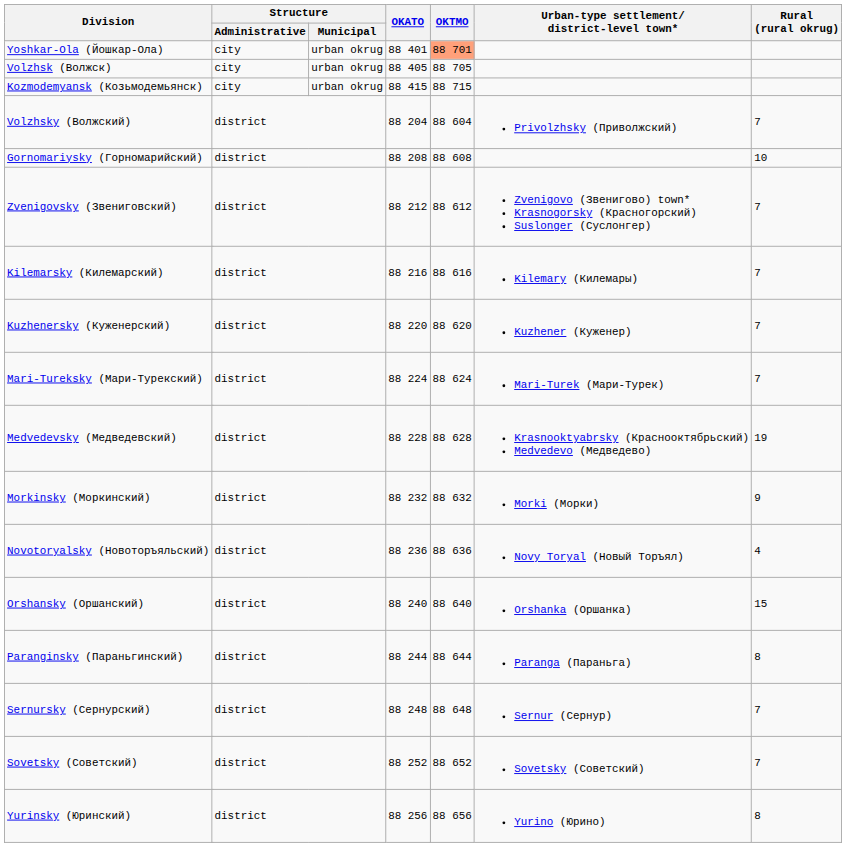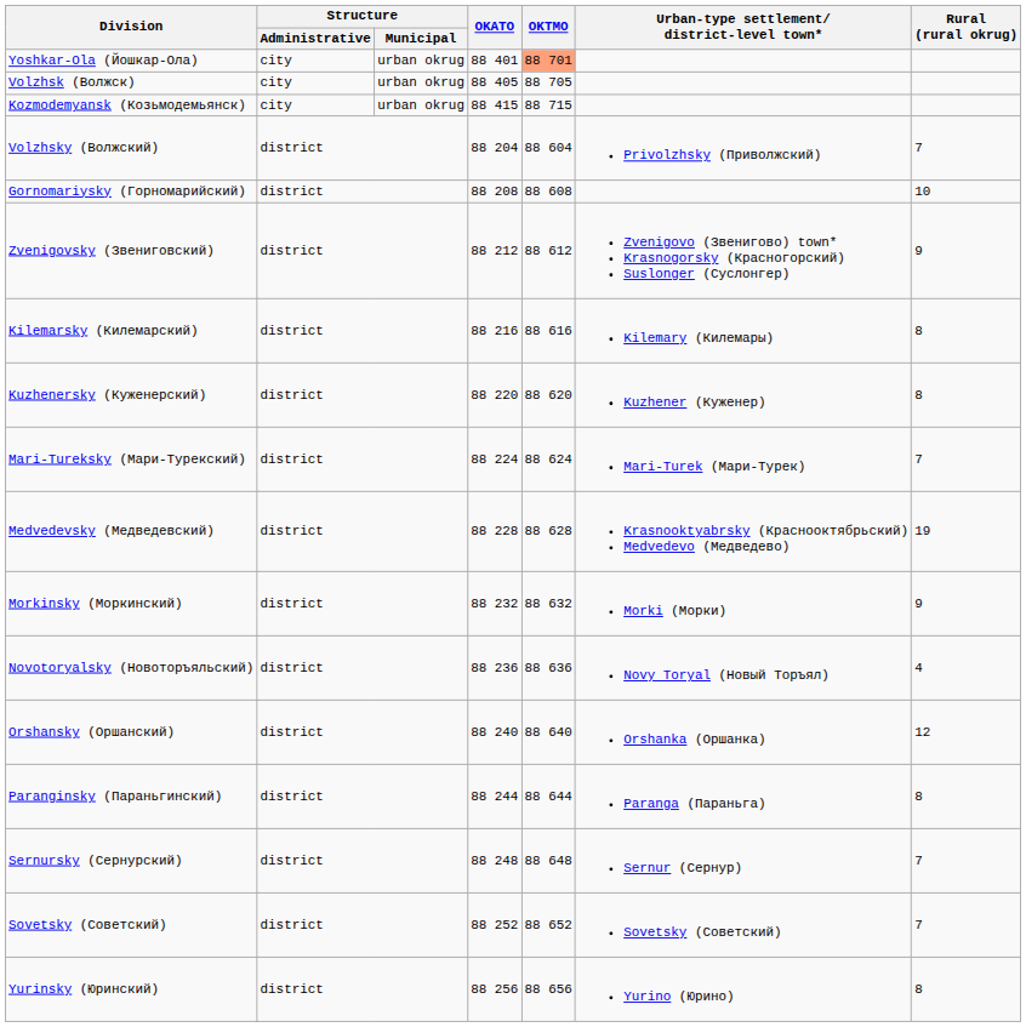Zvenigovsky (Звениговский) | Rural (rural okrug): 7 -> 9
Kilemarsky (Килемарский) | Rural (rural okrug): 7 -> 8
Kuzhenersky (Куженерский) | Rural (rural okrug): 7 -> 8
Orshansky (Оршанский) | Rural (rural okrug): 15 -> 12
